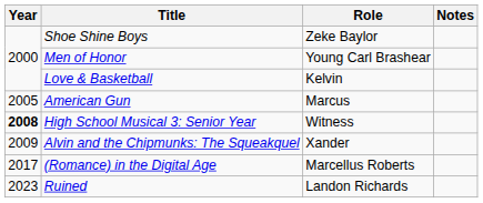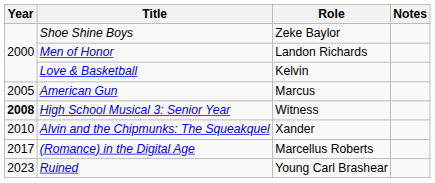Men of Honor | Role: Young Carl Brashear -> Landon Richards
Alvin and the Chipmunks: The Squeakquel | Year: 2009 -> 2010
Ruined | Role: Landon Richards -> Young Carl Brashear
